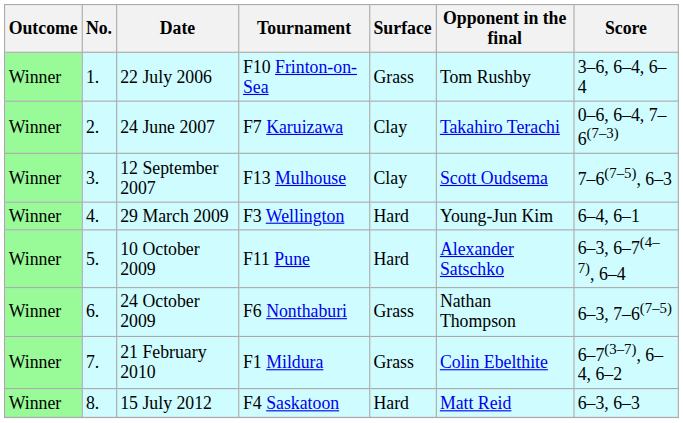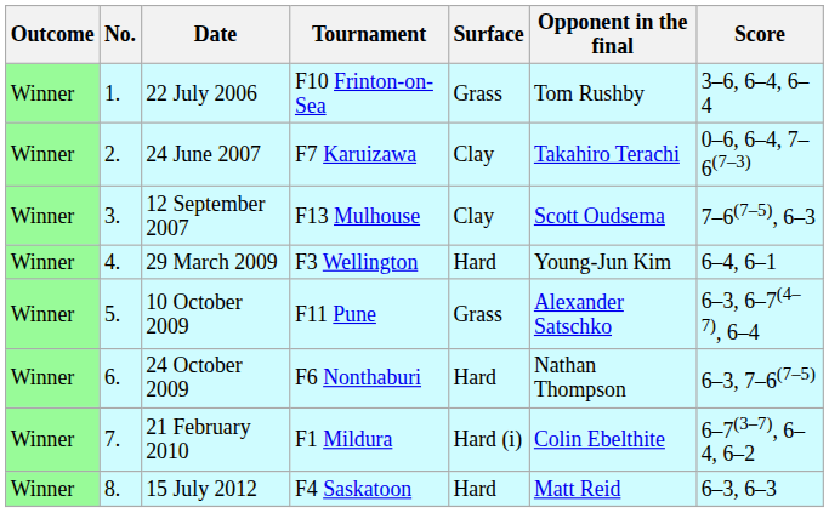10 October 2009 | Surface: Hard -> Grass
24 October 2009 | Surface: Grass -> Hard
21 February 2010 | Surface: Grass -> Hard (i)
